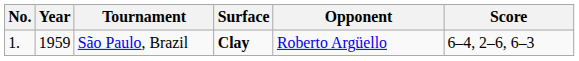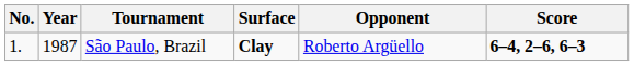São Paulo, Brazil | Year: 1959 -> 1987
São Paulo, Brazil | Score: normal -> bold
